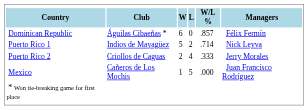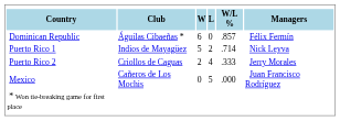Mexico | column 3: 1 -> 0
